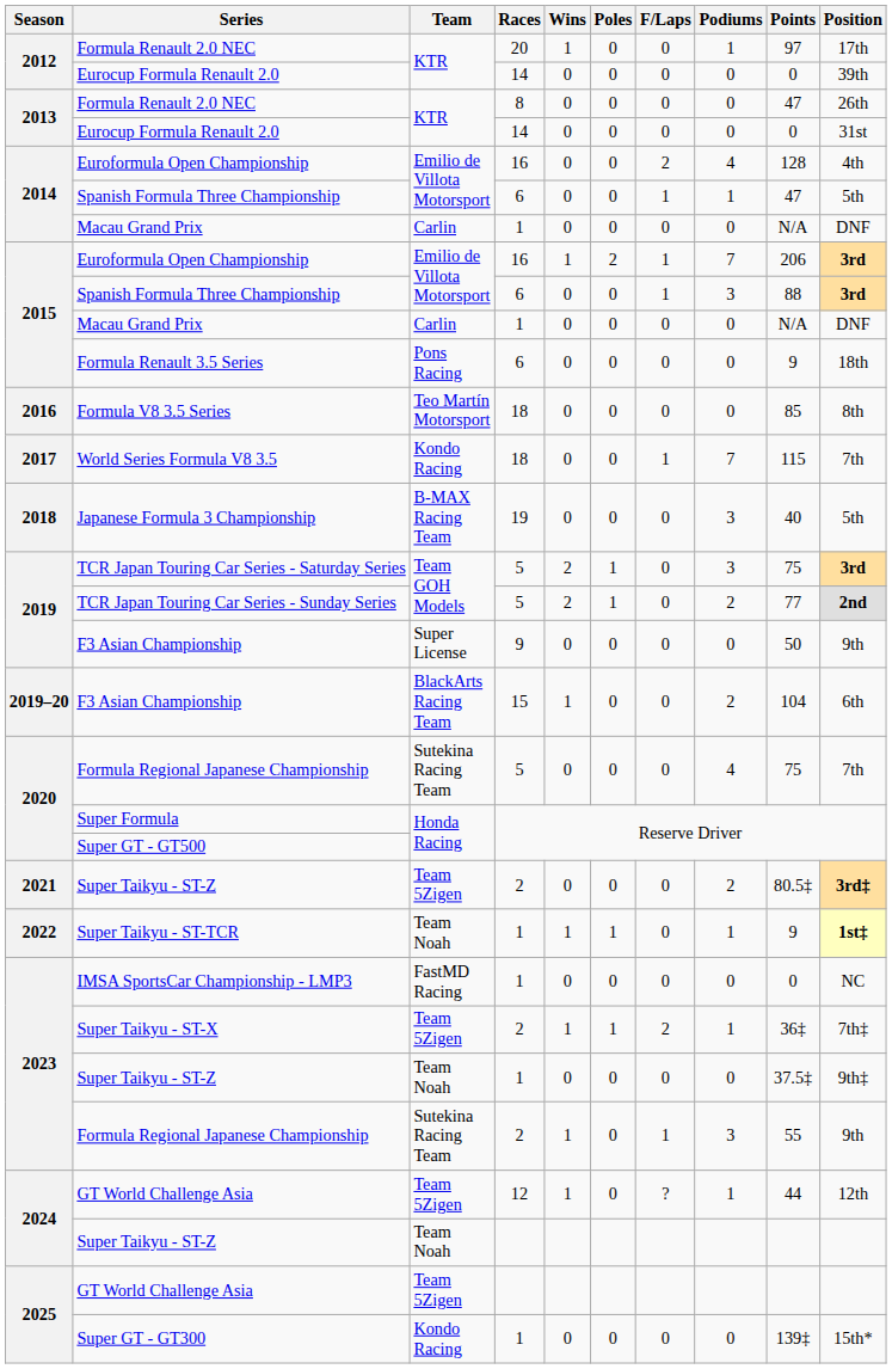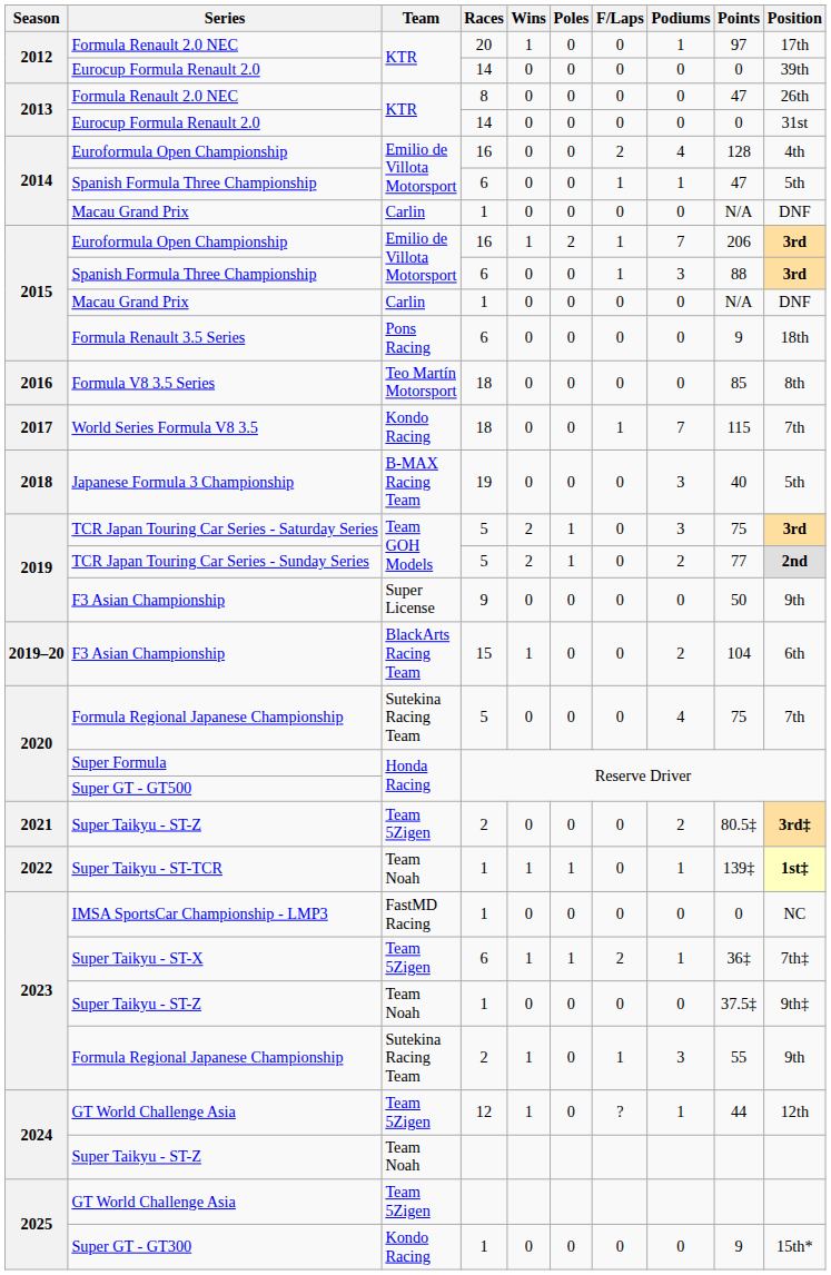Super Taikyu - ST-TCR | Points: 9 -> 139‡
Super Taikyu - ST-X | Races: 2 -> 6
Super GT - GT300 | Points: 139‡ -> 9
